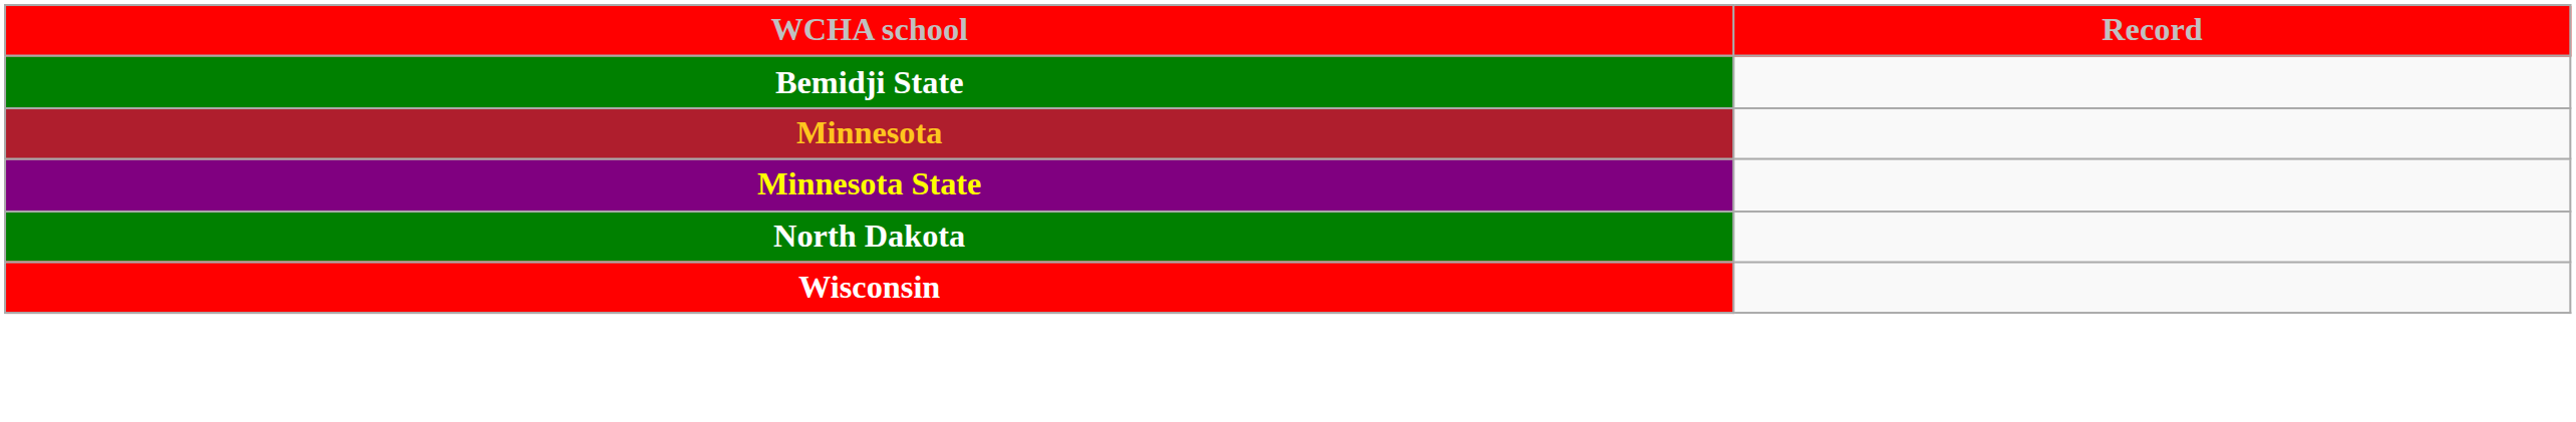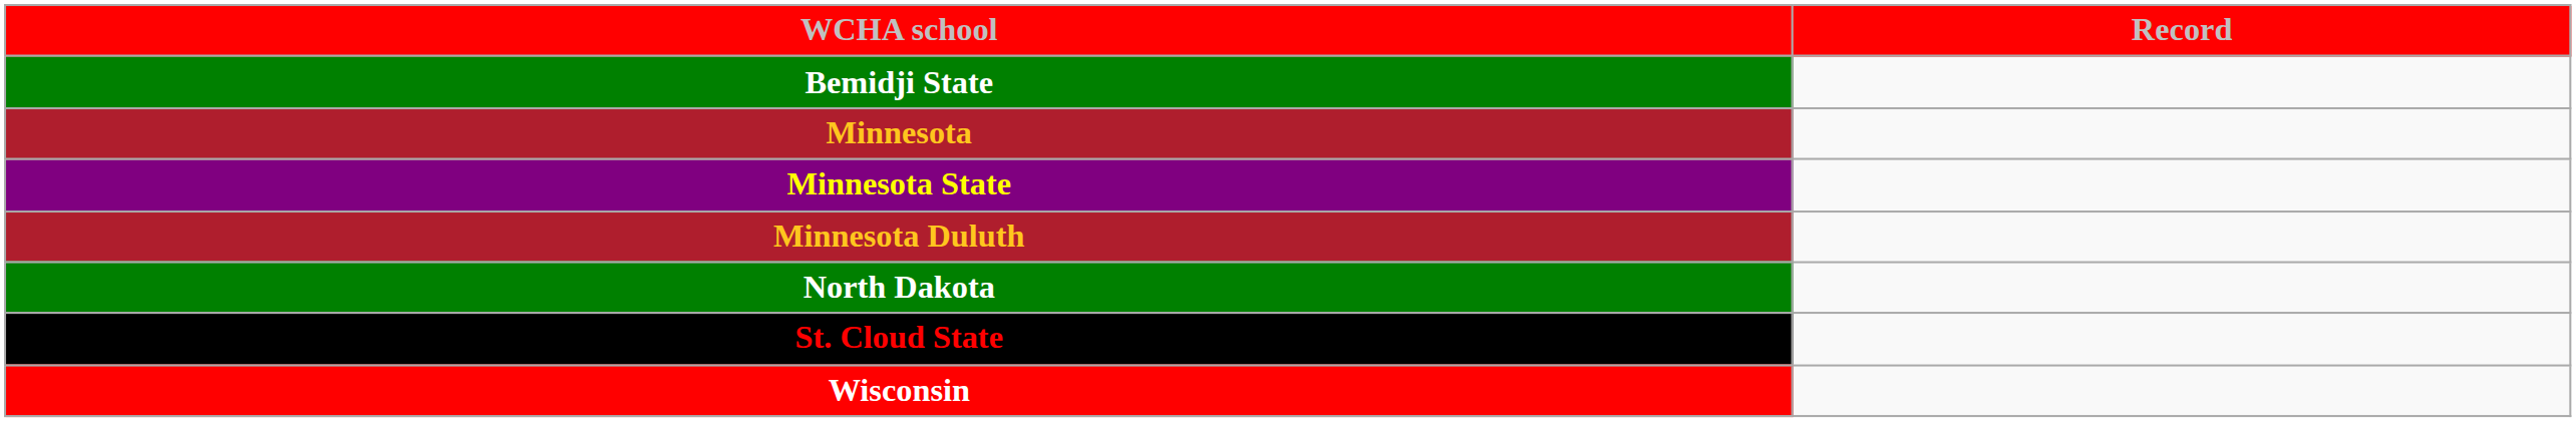+ row: Minnesota Duluth
+ row: St. Cloud State
